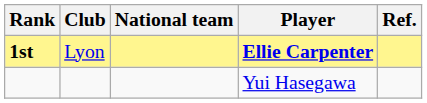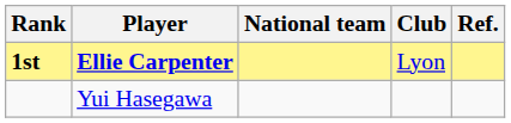columns swapped: Player <-> Club
